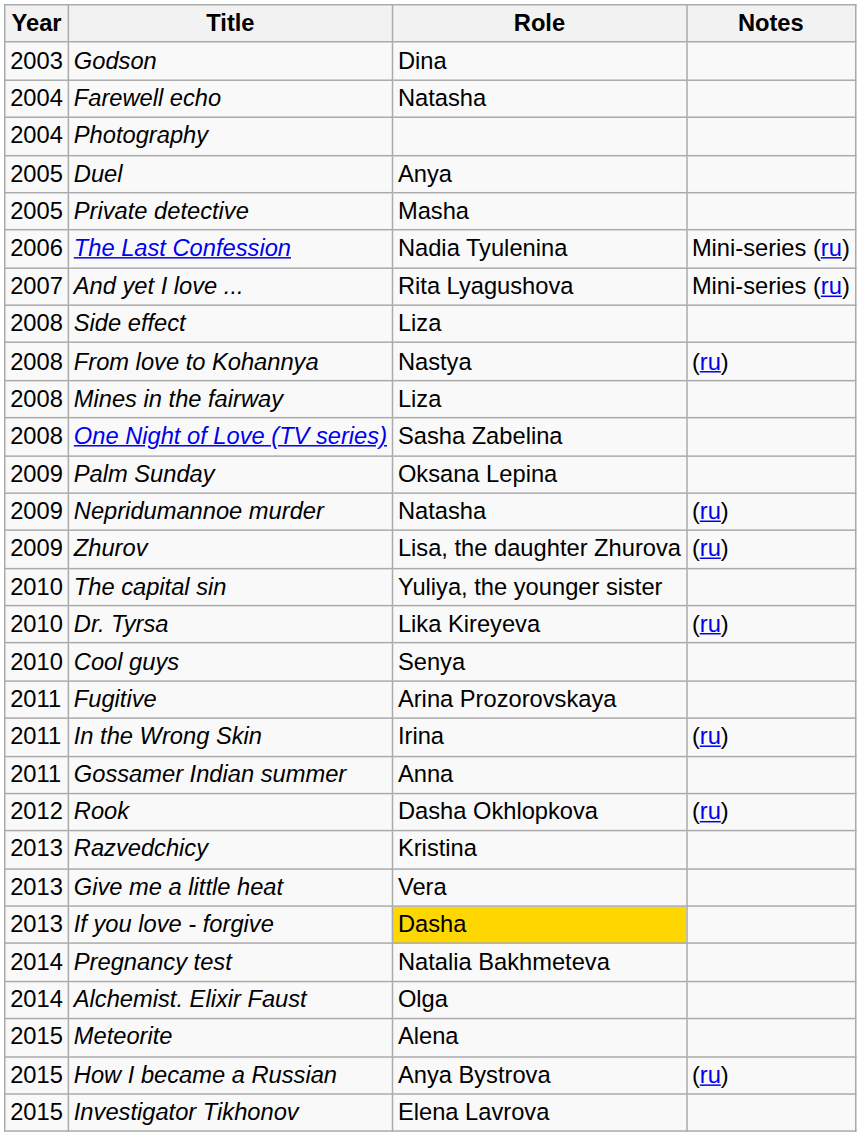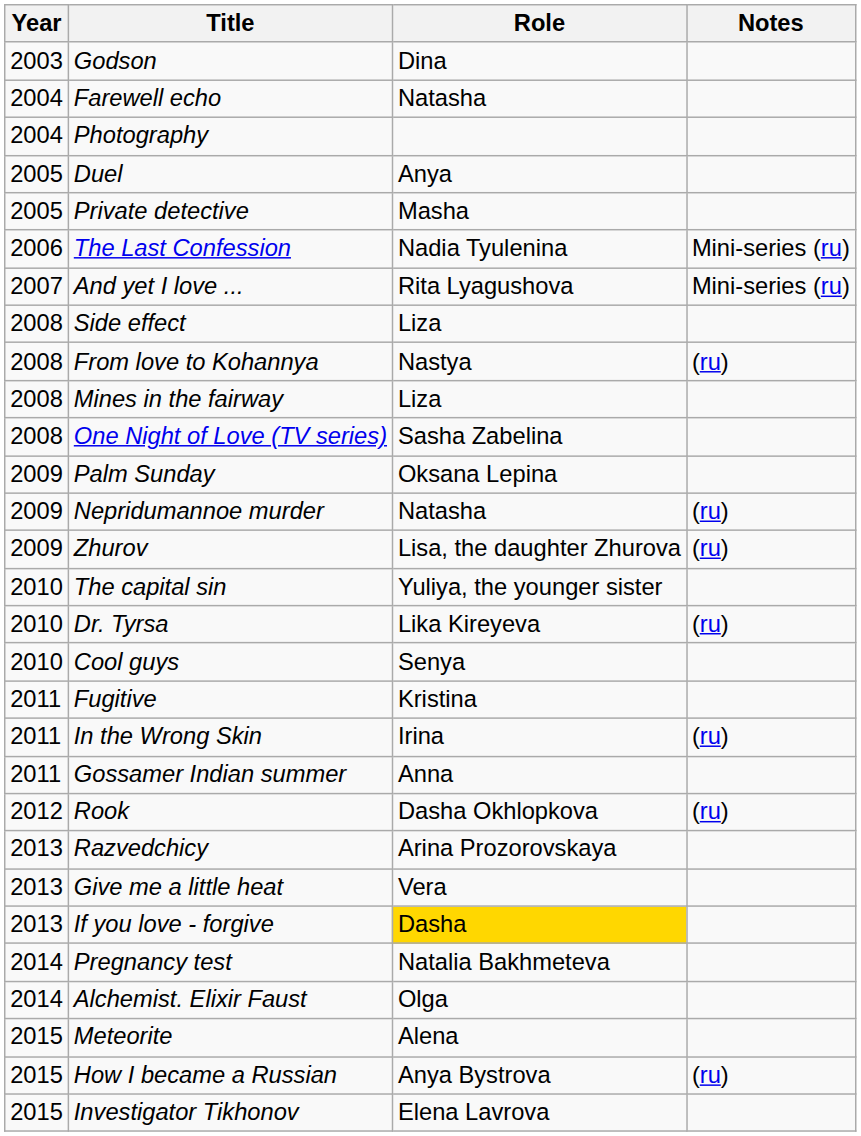Fugitive | Role: Arina Prozorovskaya -> Kristina
Razvedchicy | Role: Kristina -> Arina Prozorovskaya
